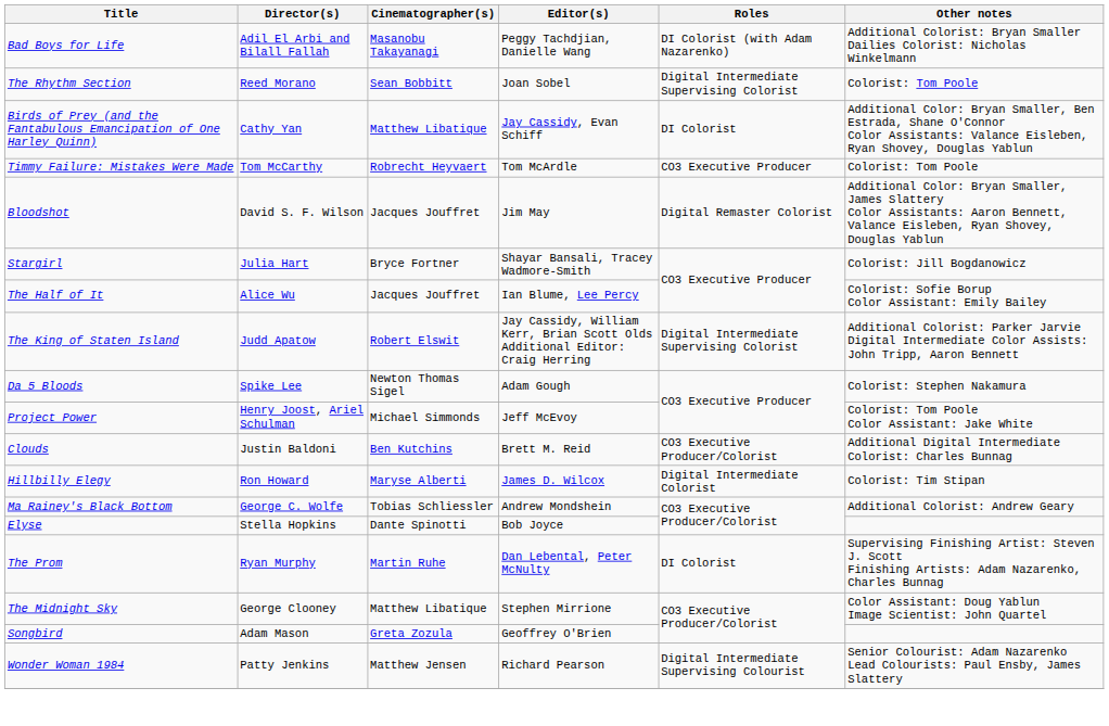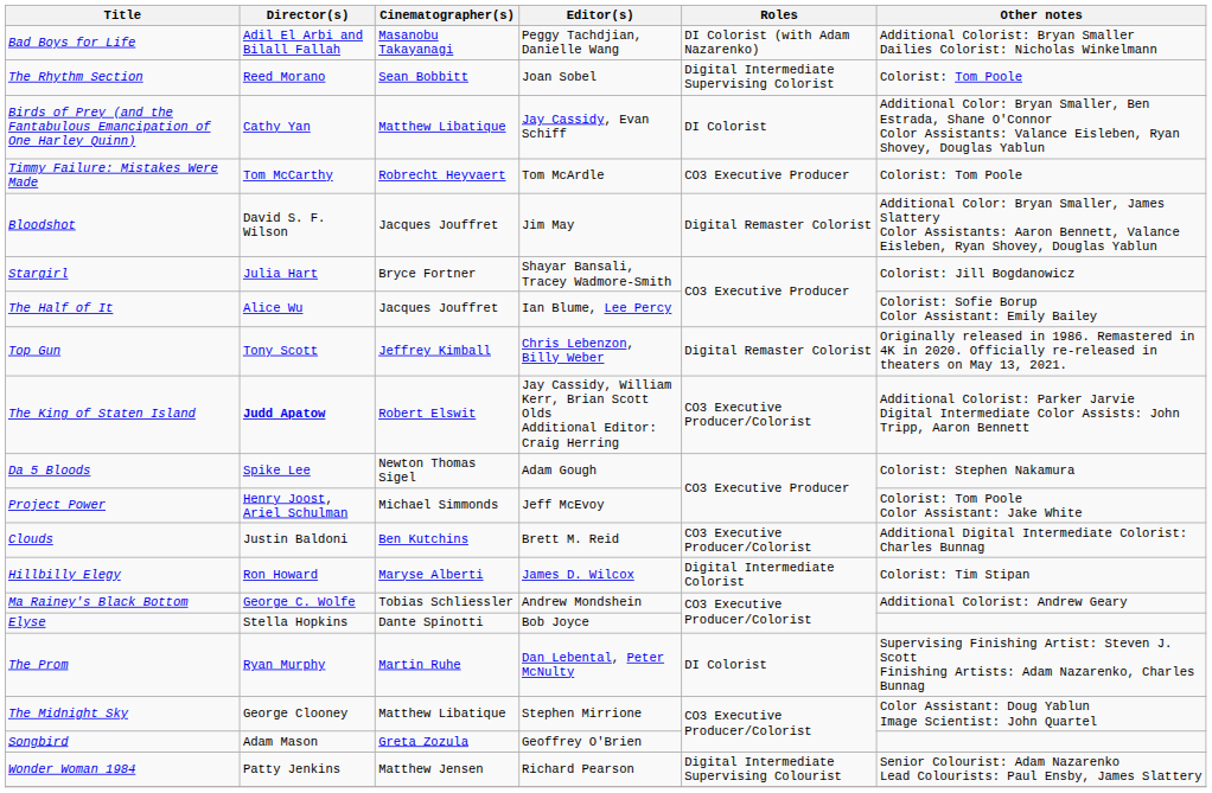+ row: Top Gun | Tony Scott | Jeffrey Kimball | Chris Lebenzon, Billy Weber | Digital Remaster Colorist | Originally released in 1986. Remastered in 4K in 2020. Officially re-released in theaters on May 13, 2021.
The King of Staten Island | Director(s): normal -> bold
The King of Staten Island | Roles: Digital Intermediate Supervising Colorist -> CO3 Executive Producer/Colorist
